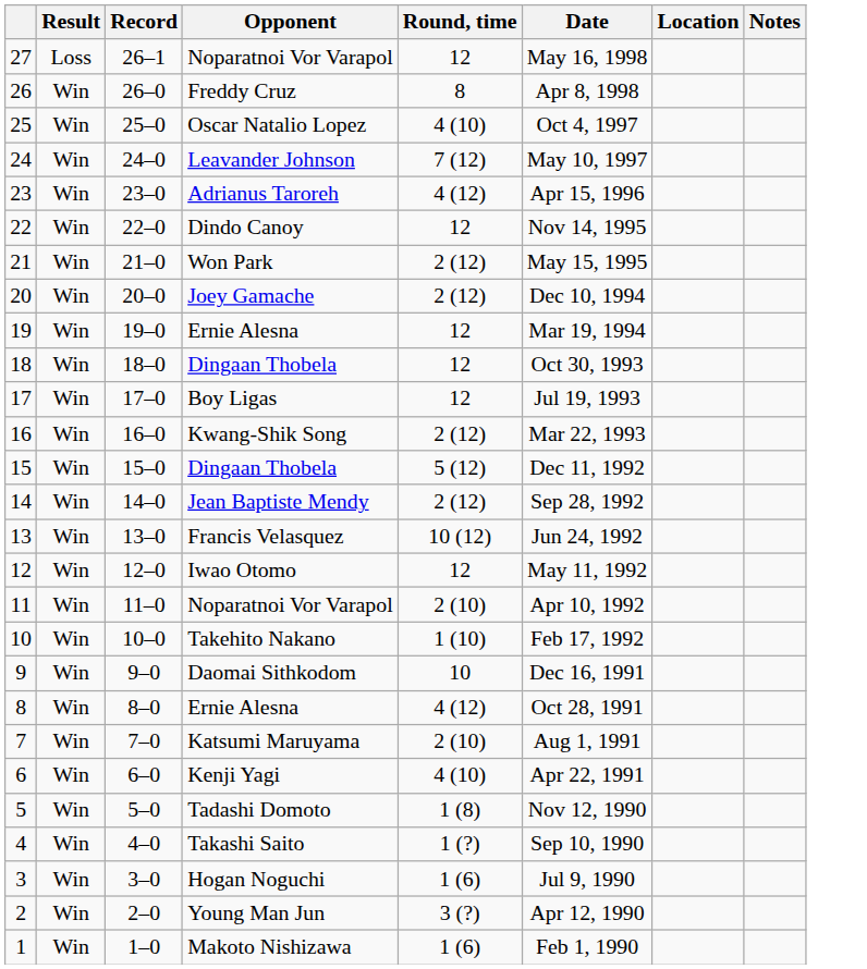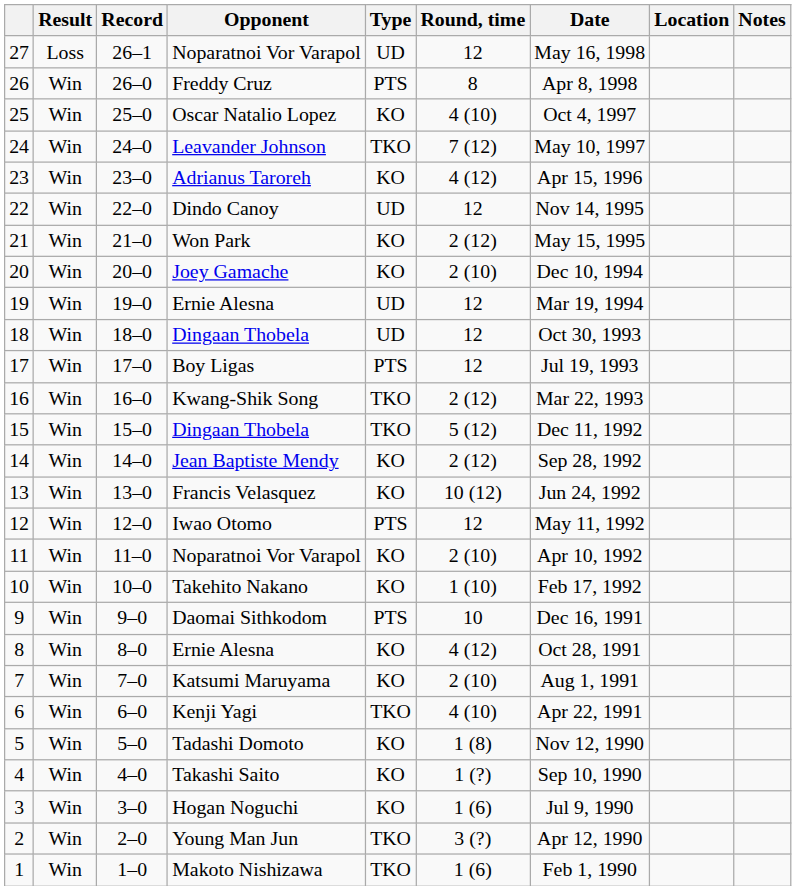+ column: Type | UD | PTS | KO | TKO | KO | UD | KO | KO | UD | UD | PTS | TKO | TKO | KO | KO | PTS | KO | KO | PTS | KO | KO | TKO | KO | KO | KO | TKO | TKO
20 | Round, time: 2 (12) -> 2 (10)
